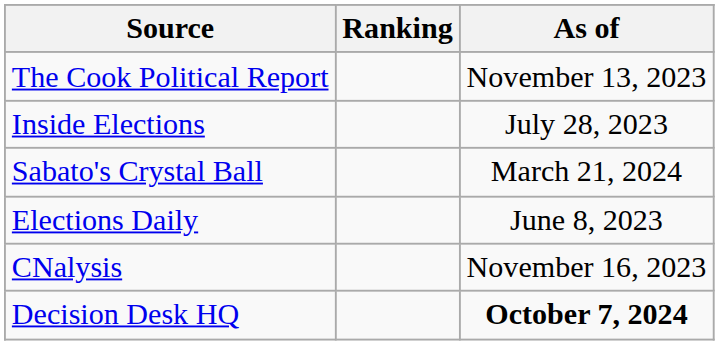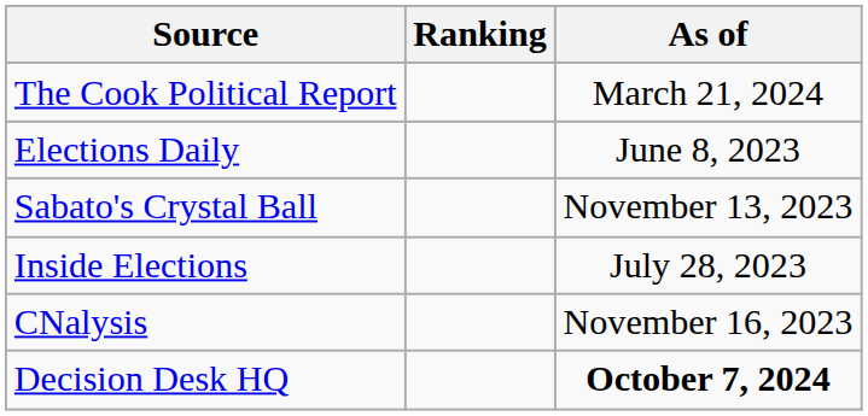The Cook Political Report | As of: November 13, 2023 -> March 21, 2024
rows swapped: Inside Elections <-> Elections Daily
Sabato's Crystal Ball | As of: March 21, 2024 -> November 13, 2023
